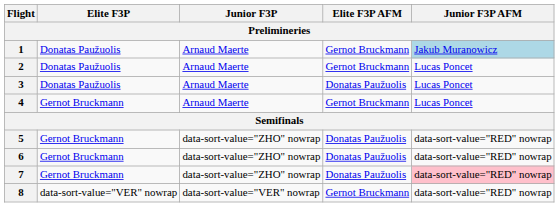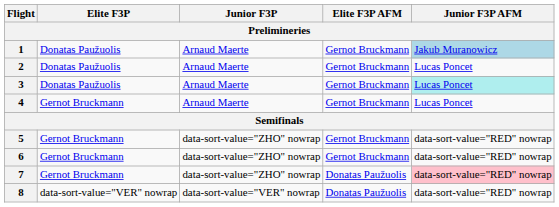3 | Elite F3P AFM: Donatas Paužuolis -> Gernot Bruckmann
3 | Junior F3P AFM: no background -> paleturquoise background
5 | Elite F3P AFM: Donatas Paužuolis -> Gernot Bruckmann
6 | Elite F3P AFM: Donatas Paužuolis -> Gernot Bruckmann
8 | Elite F3P AFM: Gernot Bruckmann -> Donatas Paužuolis
